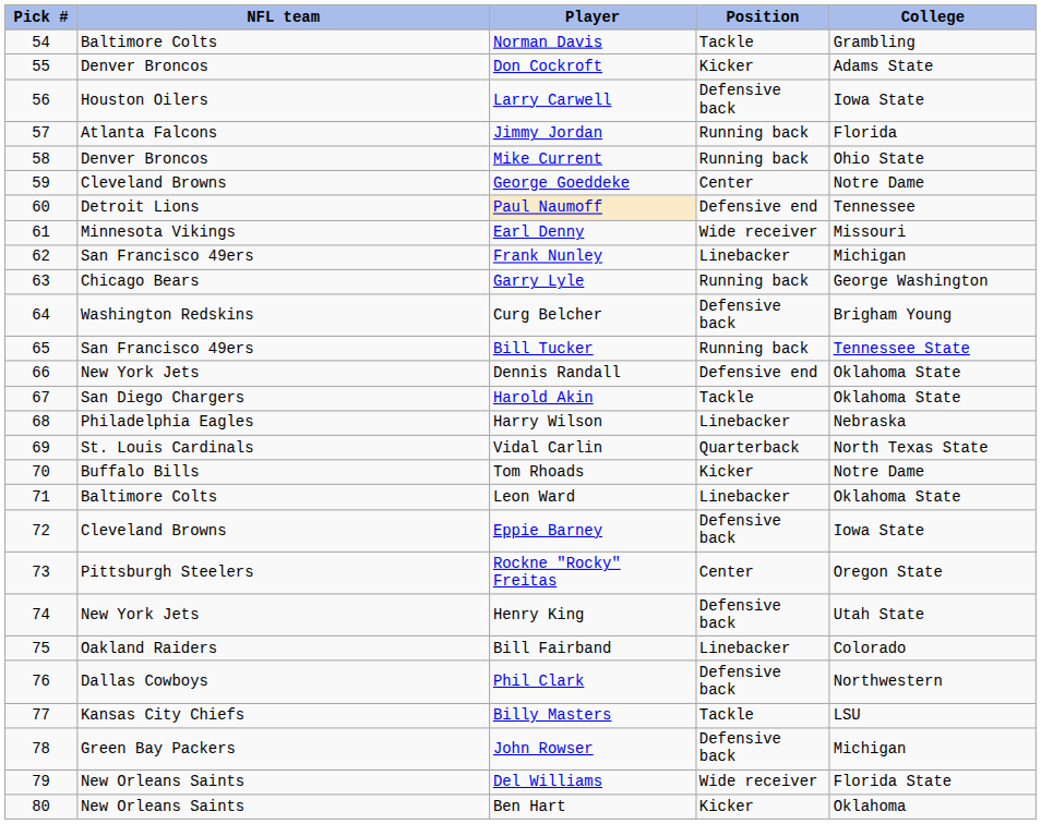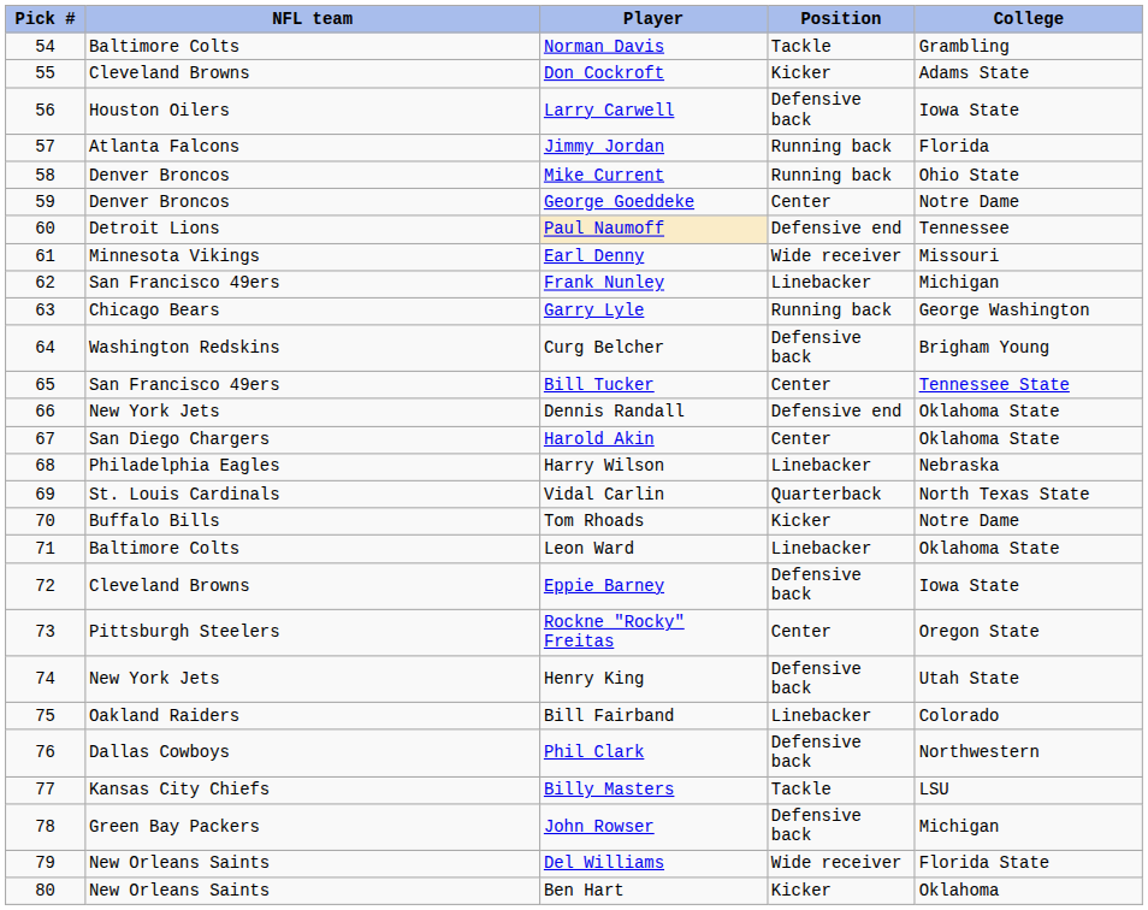Don Cockroft | NFL team: Denver Broncos -> Cleveland Browns
George Goeddeke | NFL team: Cleveland Browns -> Denver Broncos
Bill Tucker | Position: Running back -> Center
Harold Akin | Position: Tackle -> Center
